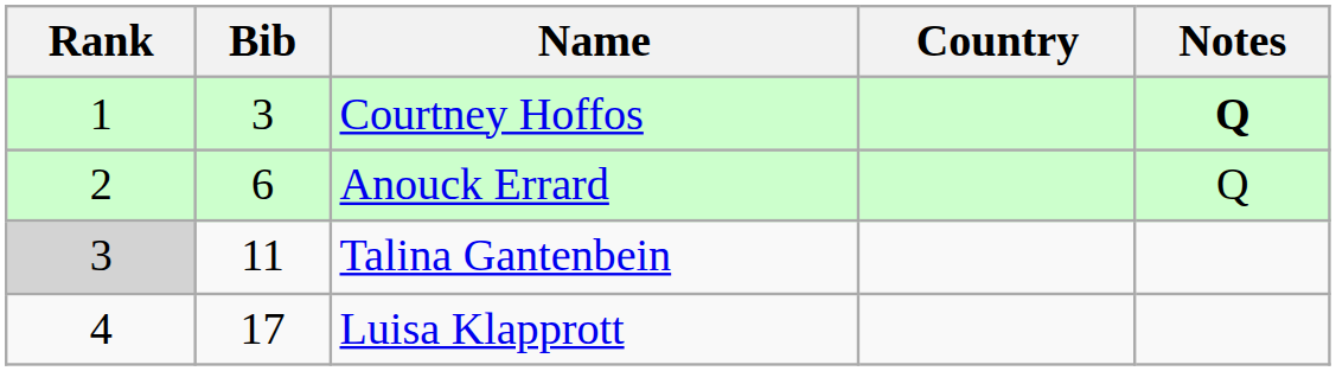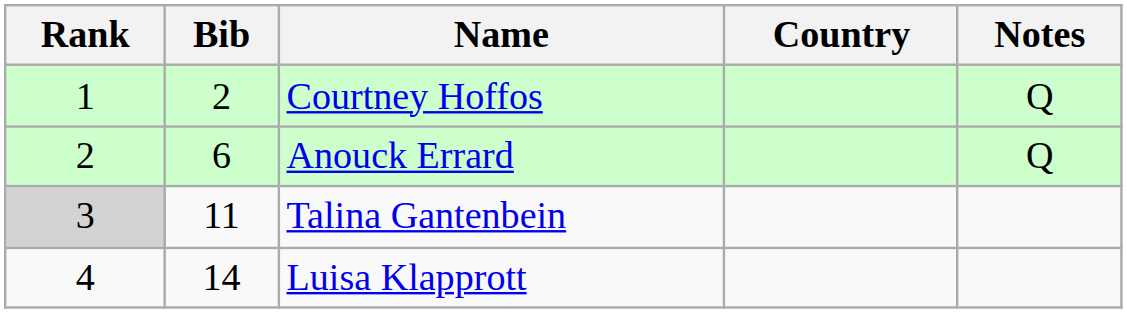Courtney Hoffos | Bib: 3 -> 2
Courtney Hoffos | Notes: bold -> normal
Luisa Klapprott | Bib: 17 -> 14
